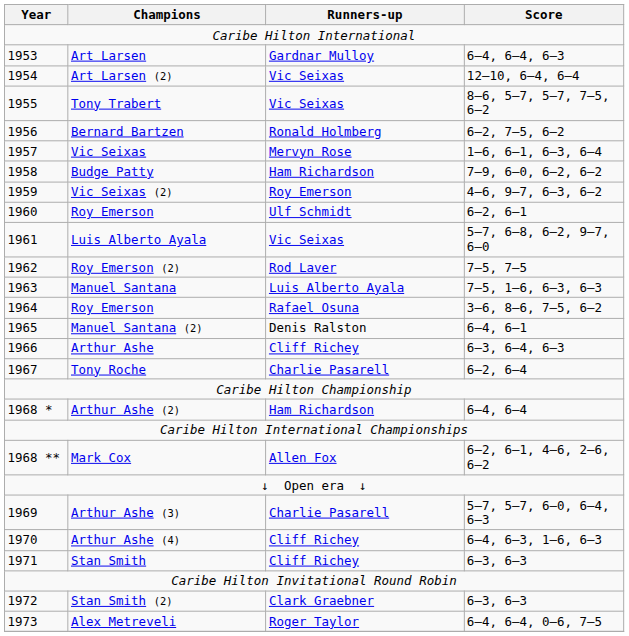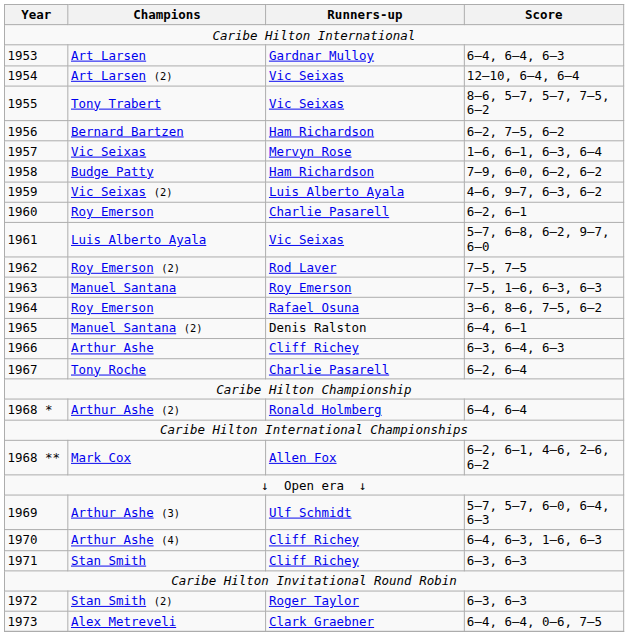Bernard Bartzen | Runners-up: Ronald Holmberg -> Ham Richardson
Vic Seixas (2) | Runners-up: Roy Emerson -> Luis Alberto Ayala
1960 / Roy Emerson | Runners-up: Ulf Schmidt -> Charlie Pasarell
Manuel Santana | Runners-up: Luis Alberto Ayala -> Roy Emerson
Arthur Ashe (2) | Runners-up: Ham Richardson -> Ronald Holmberg
Arthur Ashe (3) | Runners-up: Charlie Pasarell -> Ulf Schmidt
Stan Smith (2) | Runners-up: Clark Graebner -> Roger Taylor
Alex Metreveli | Runners-up: Roger Taylor -> Clark Graebner
